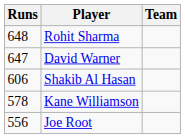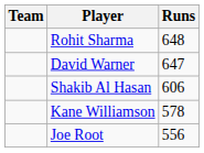columns swapped: Runs <-> Team
